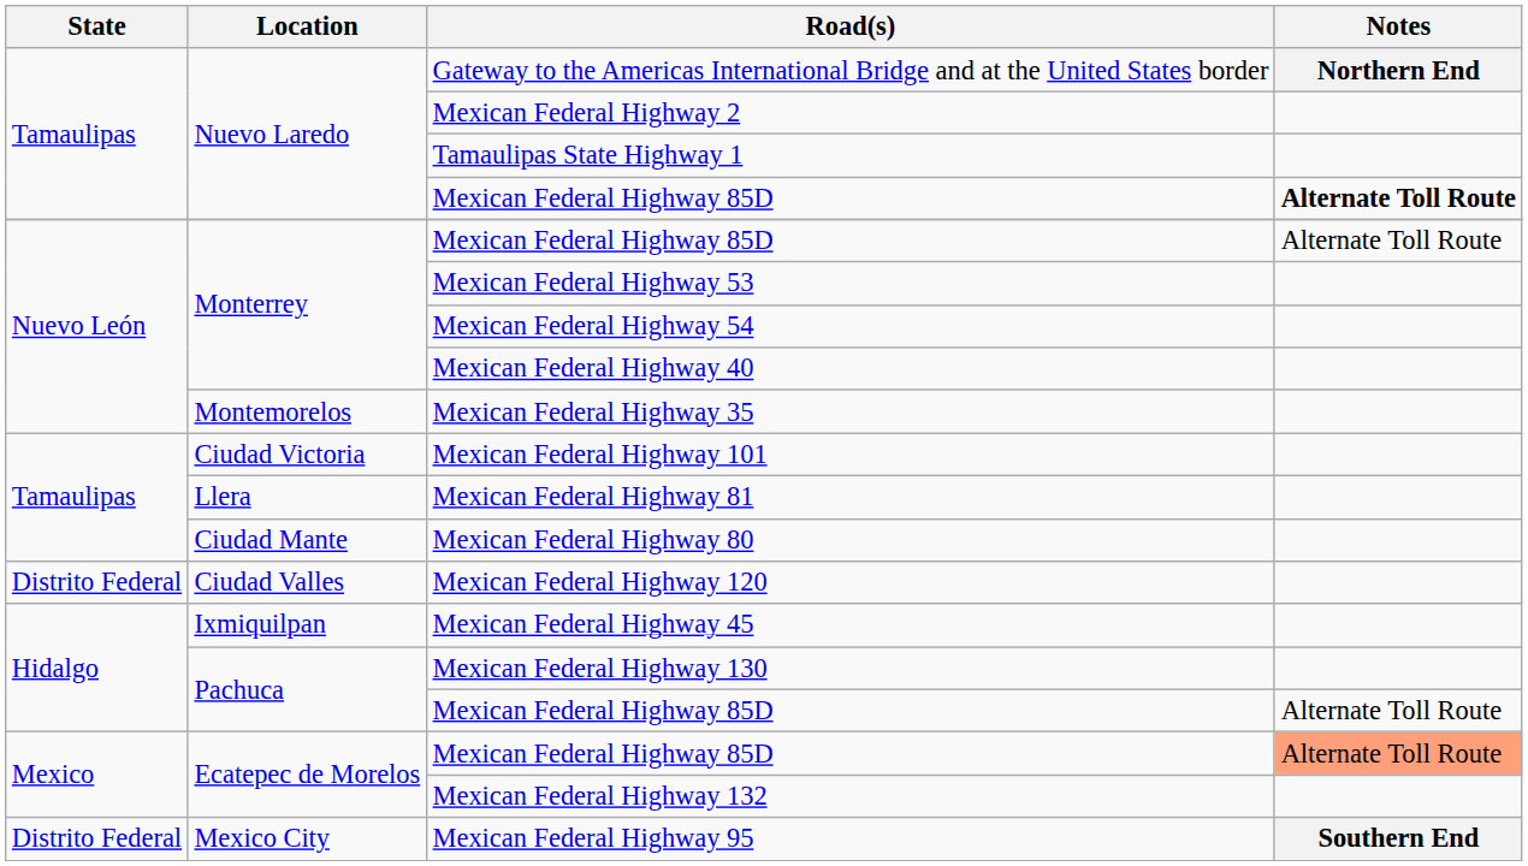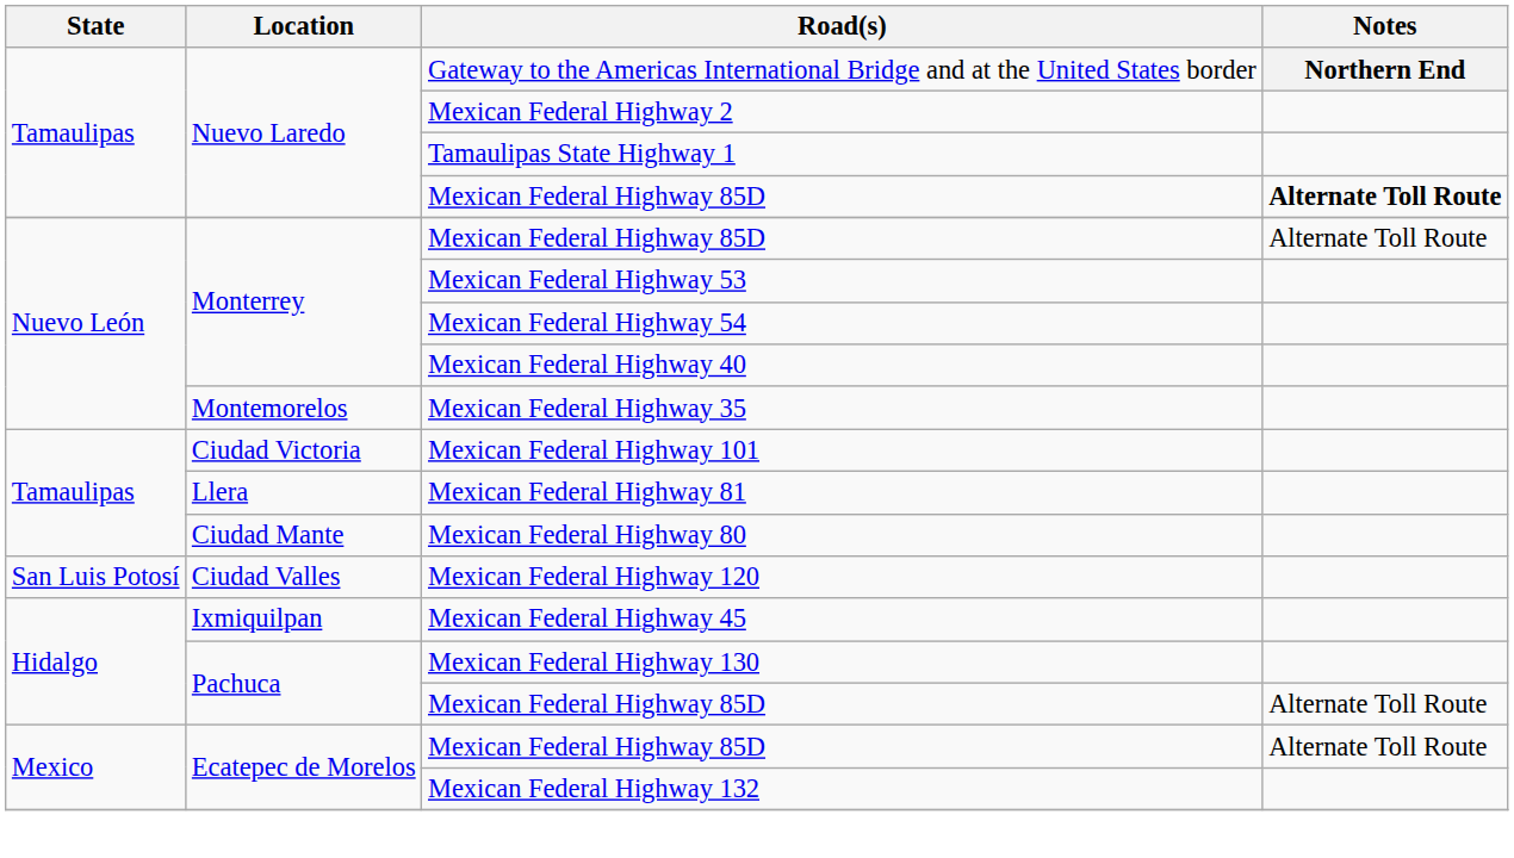Mexican Federal Highway 120 | State: Distrito Federal -> San Luis Potosí
Ecatepec de Morelos / Mexican Federal Highway 85D | Notes: lightsalmon background -> no background
- row: Distrito Federal | Mexico City | Mexican Federal Highway 95 | Southern End
